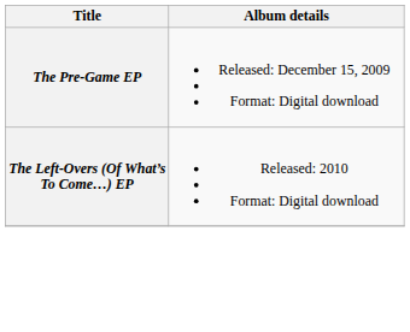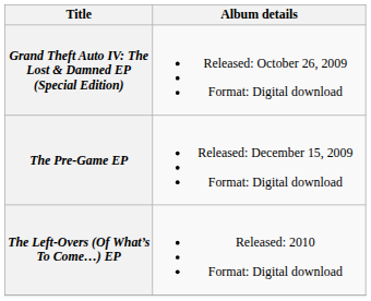+ row: Grand Theft Auto IV: The Lost & Damned EP (Special Edition) | Released: October 26, 2009 Format: Digital download
